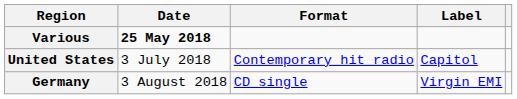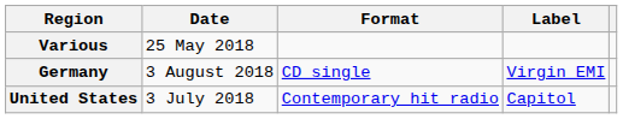Various | Date: bold -> normal
rows swapped: United States <-> Germany
